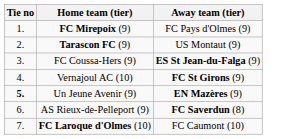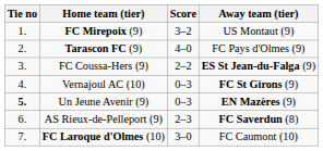+ column: Score | 3–2 | 4–0 | 2–2 | 0–3 | 0–3 | 2–3 | 3–0
FC Mirepoix (9) | Away team (tier): FC Pays d'Olmes (9) -> US Montaut (9)
Tarascon FC (9) | Away team (tier): US Montaut (9) -> FC Pays d'Olmes (9)
